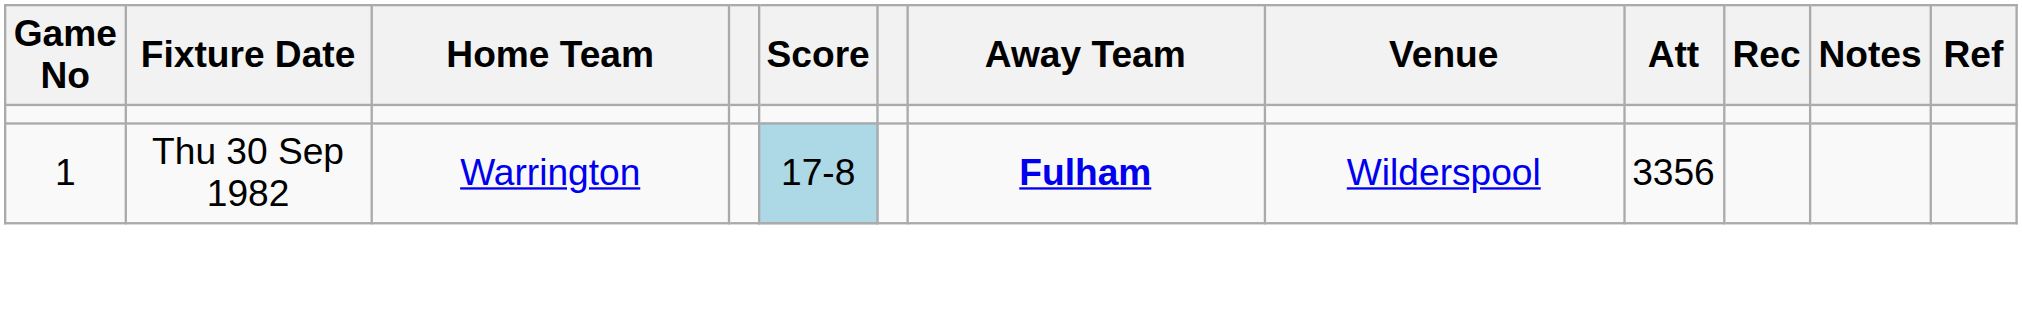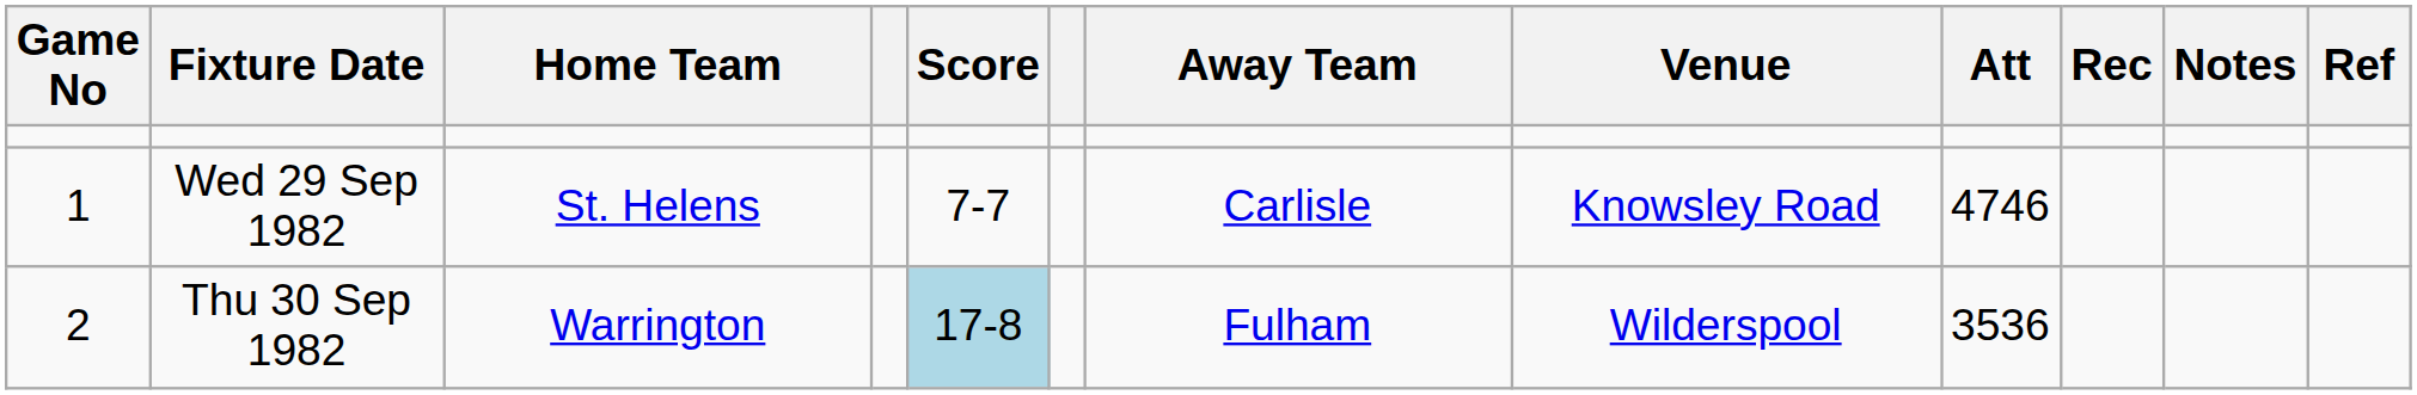+ row: 1 | Wed 29 Sep 1982 | St. Helens | 7-7 | Carlisle | Knowsley Road | 4746
Thu 30 Sep 1982 | Game No: 1 -> 2
Thu 30 Sep 1982 | Away Team: bold -> normal
Thu 30 Sep 1982 | Att: 3356 -> 3536
